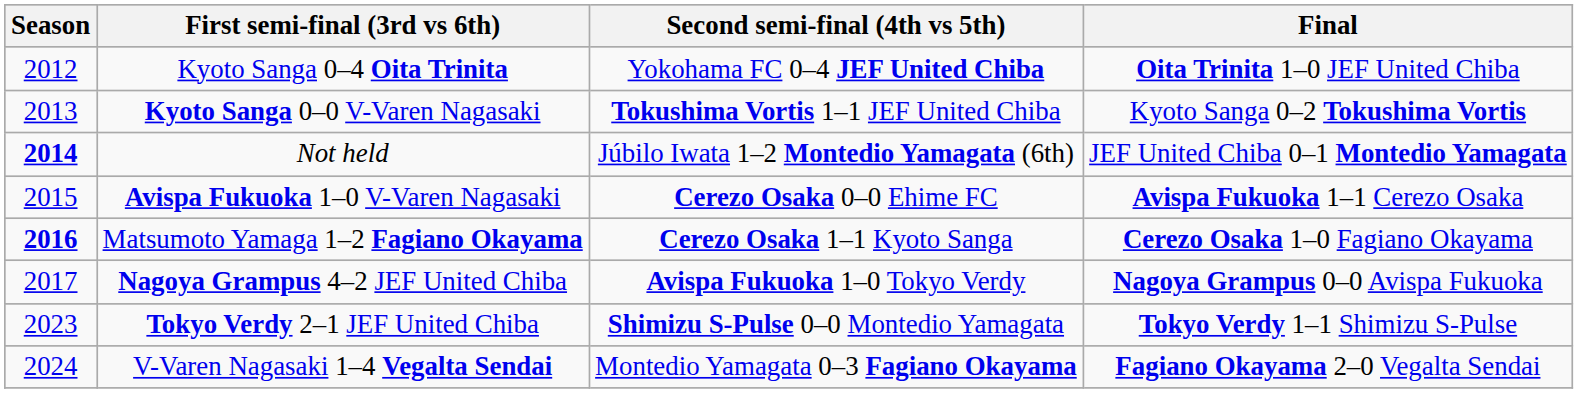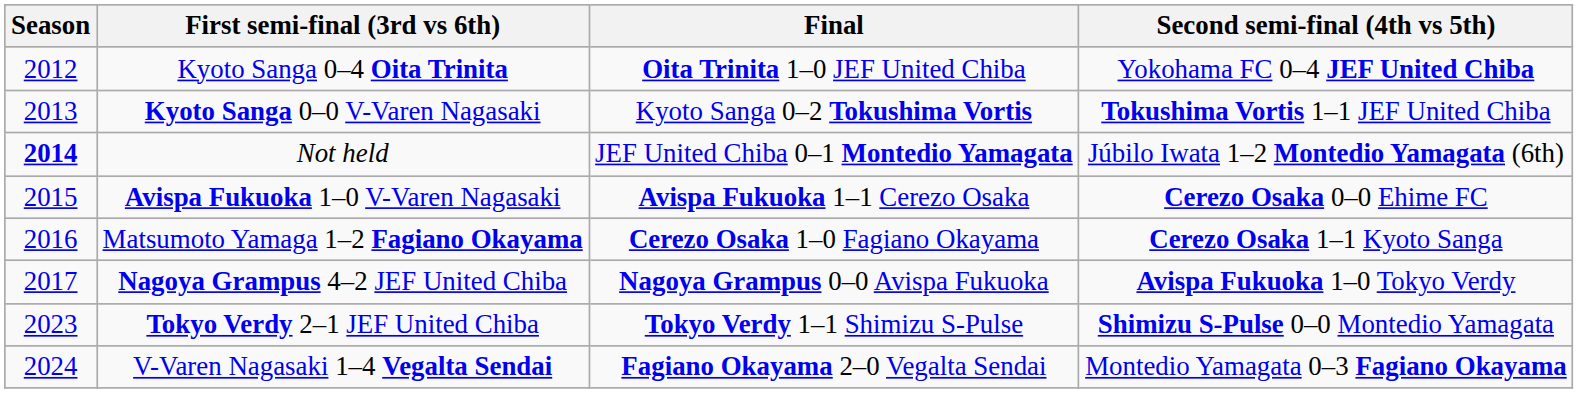columns swapped: Second semi-final (4th vs 5th) <-> Final
Matsumoto Yamaga 1–2 Fagiano Okayama | Season: bold -> normal
